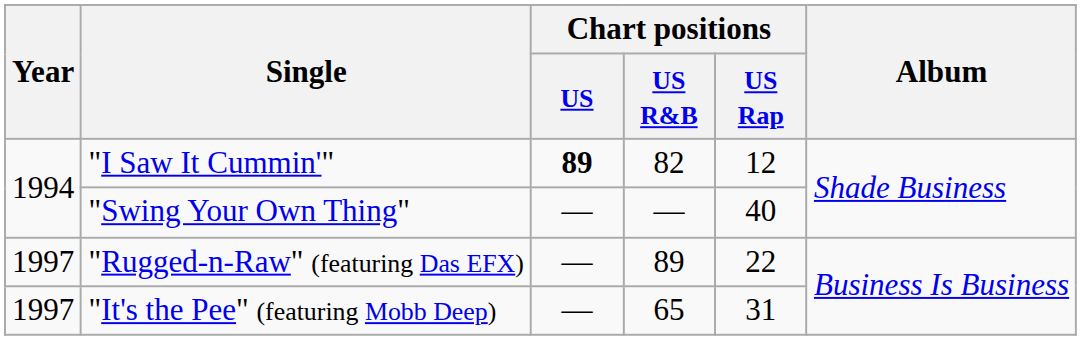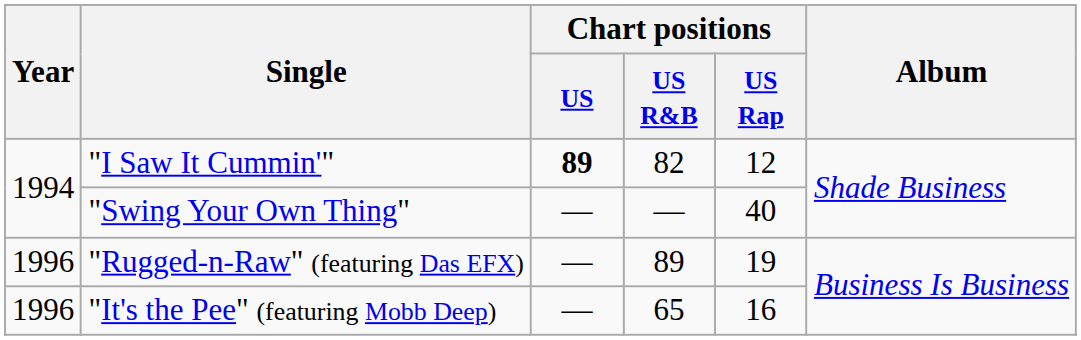"Rugged-n-Raw" (featuring Das EFX) | Year: 1997 -> 1996
"Rugged-n-Raw" (featuring Das EFX) | Chart positions / US Rap: 22 -> 19
"It's the Pee" (featuring Mobb Deep) | Year: 1997 -> 1996
"It's the Pee" (featuring Mobb Deep) | Chart positions / US Rap: 31 -> 16
